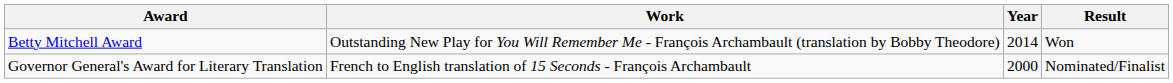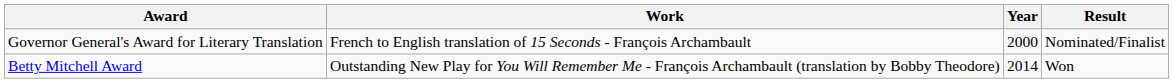rows swapped: Governor General's Award for Literary Translation <-> Betty Mitchell Award
